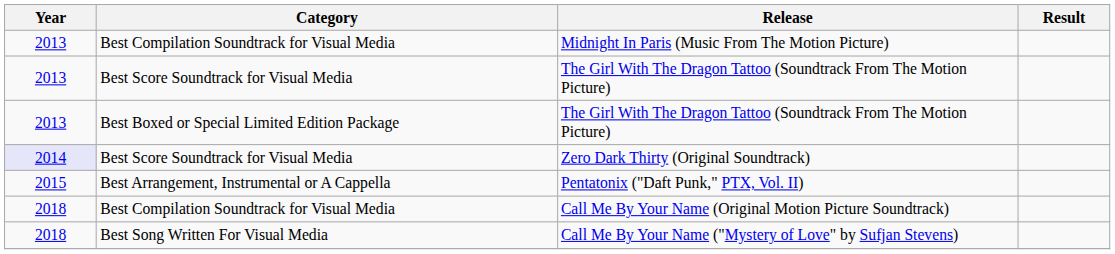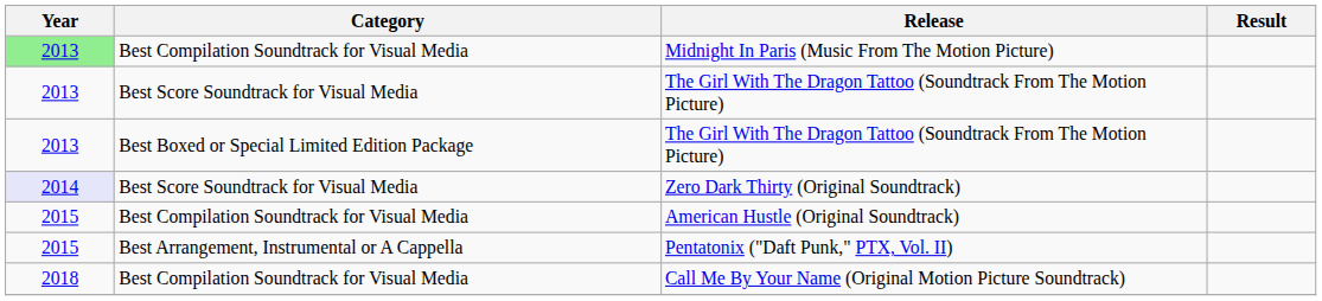Midnight In Paris (Music From The Motion Picture) | Year: no background -> lightgreen background
+ row: 2015 | Best Compilation Soundtrack for Visual Media | American Hustle (Original Soundtrack)
- row: 2018 | Best Song Written For Visual Media | Call Me By Your Name ("Mystery of Love" by Sufjan Stevens)
